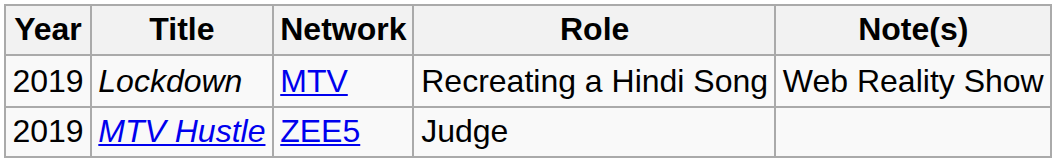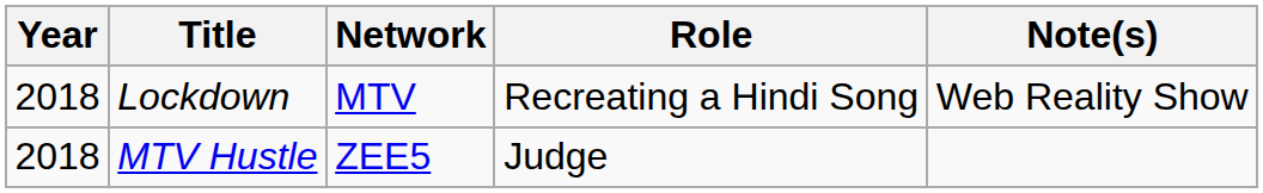Lockdown | Year: 2019 -> 2018
MTV Hustle | Year: 2019 -> 2018
